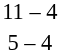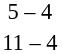rows swapped: 11 – 4 <-> 5 – 4
